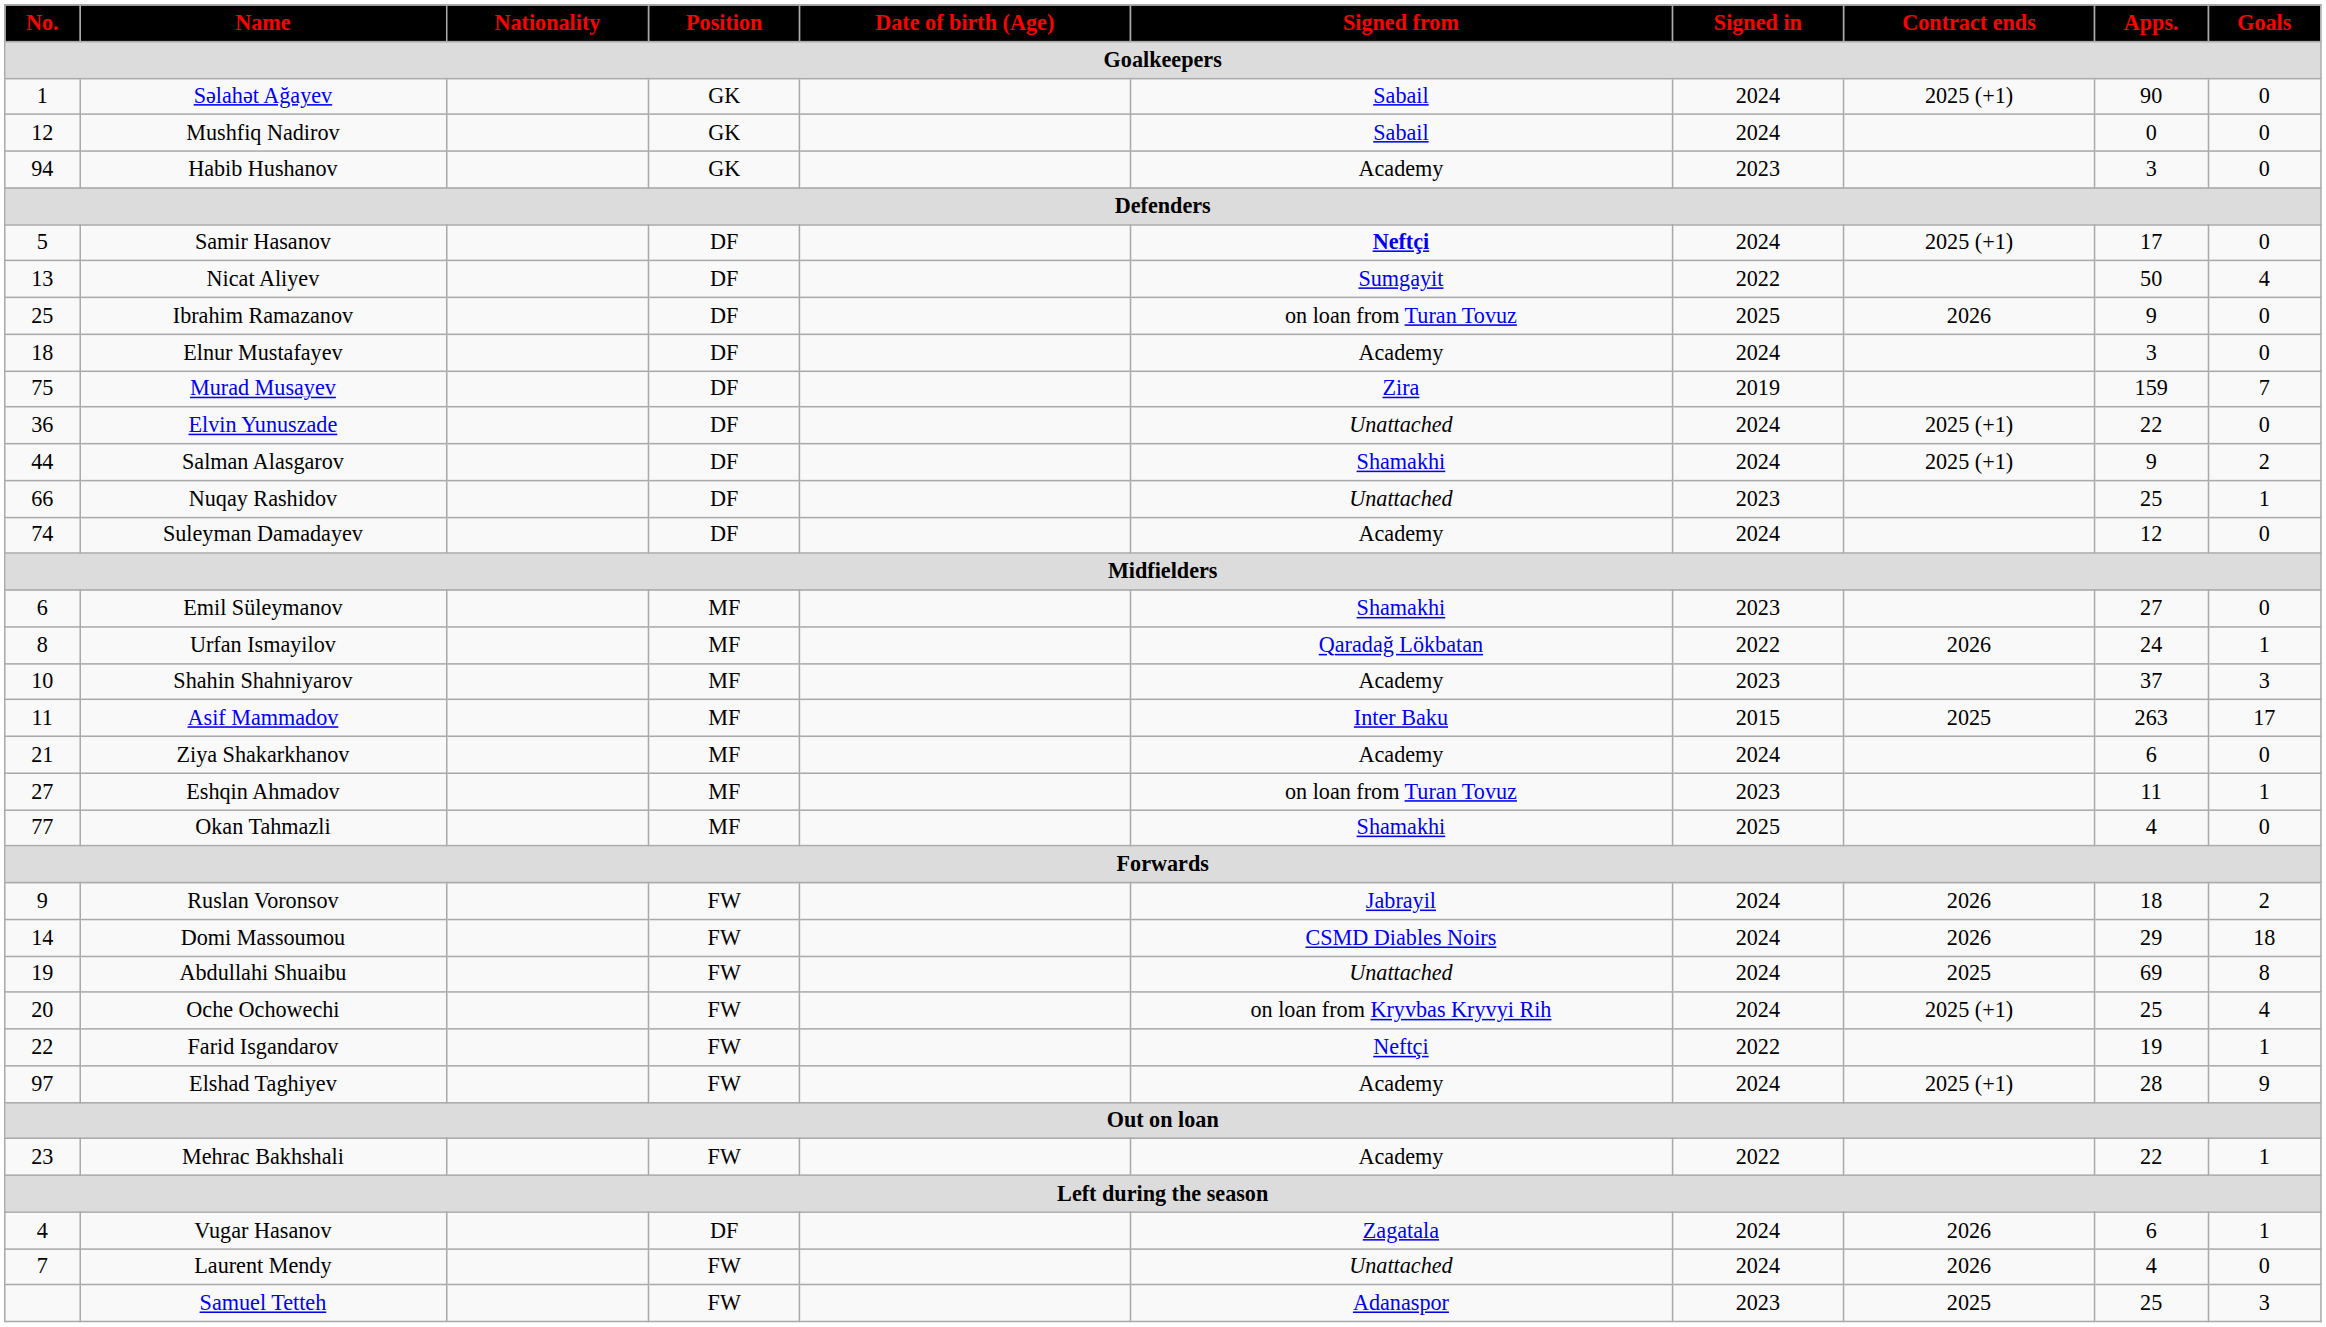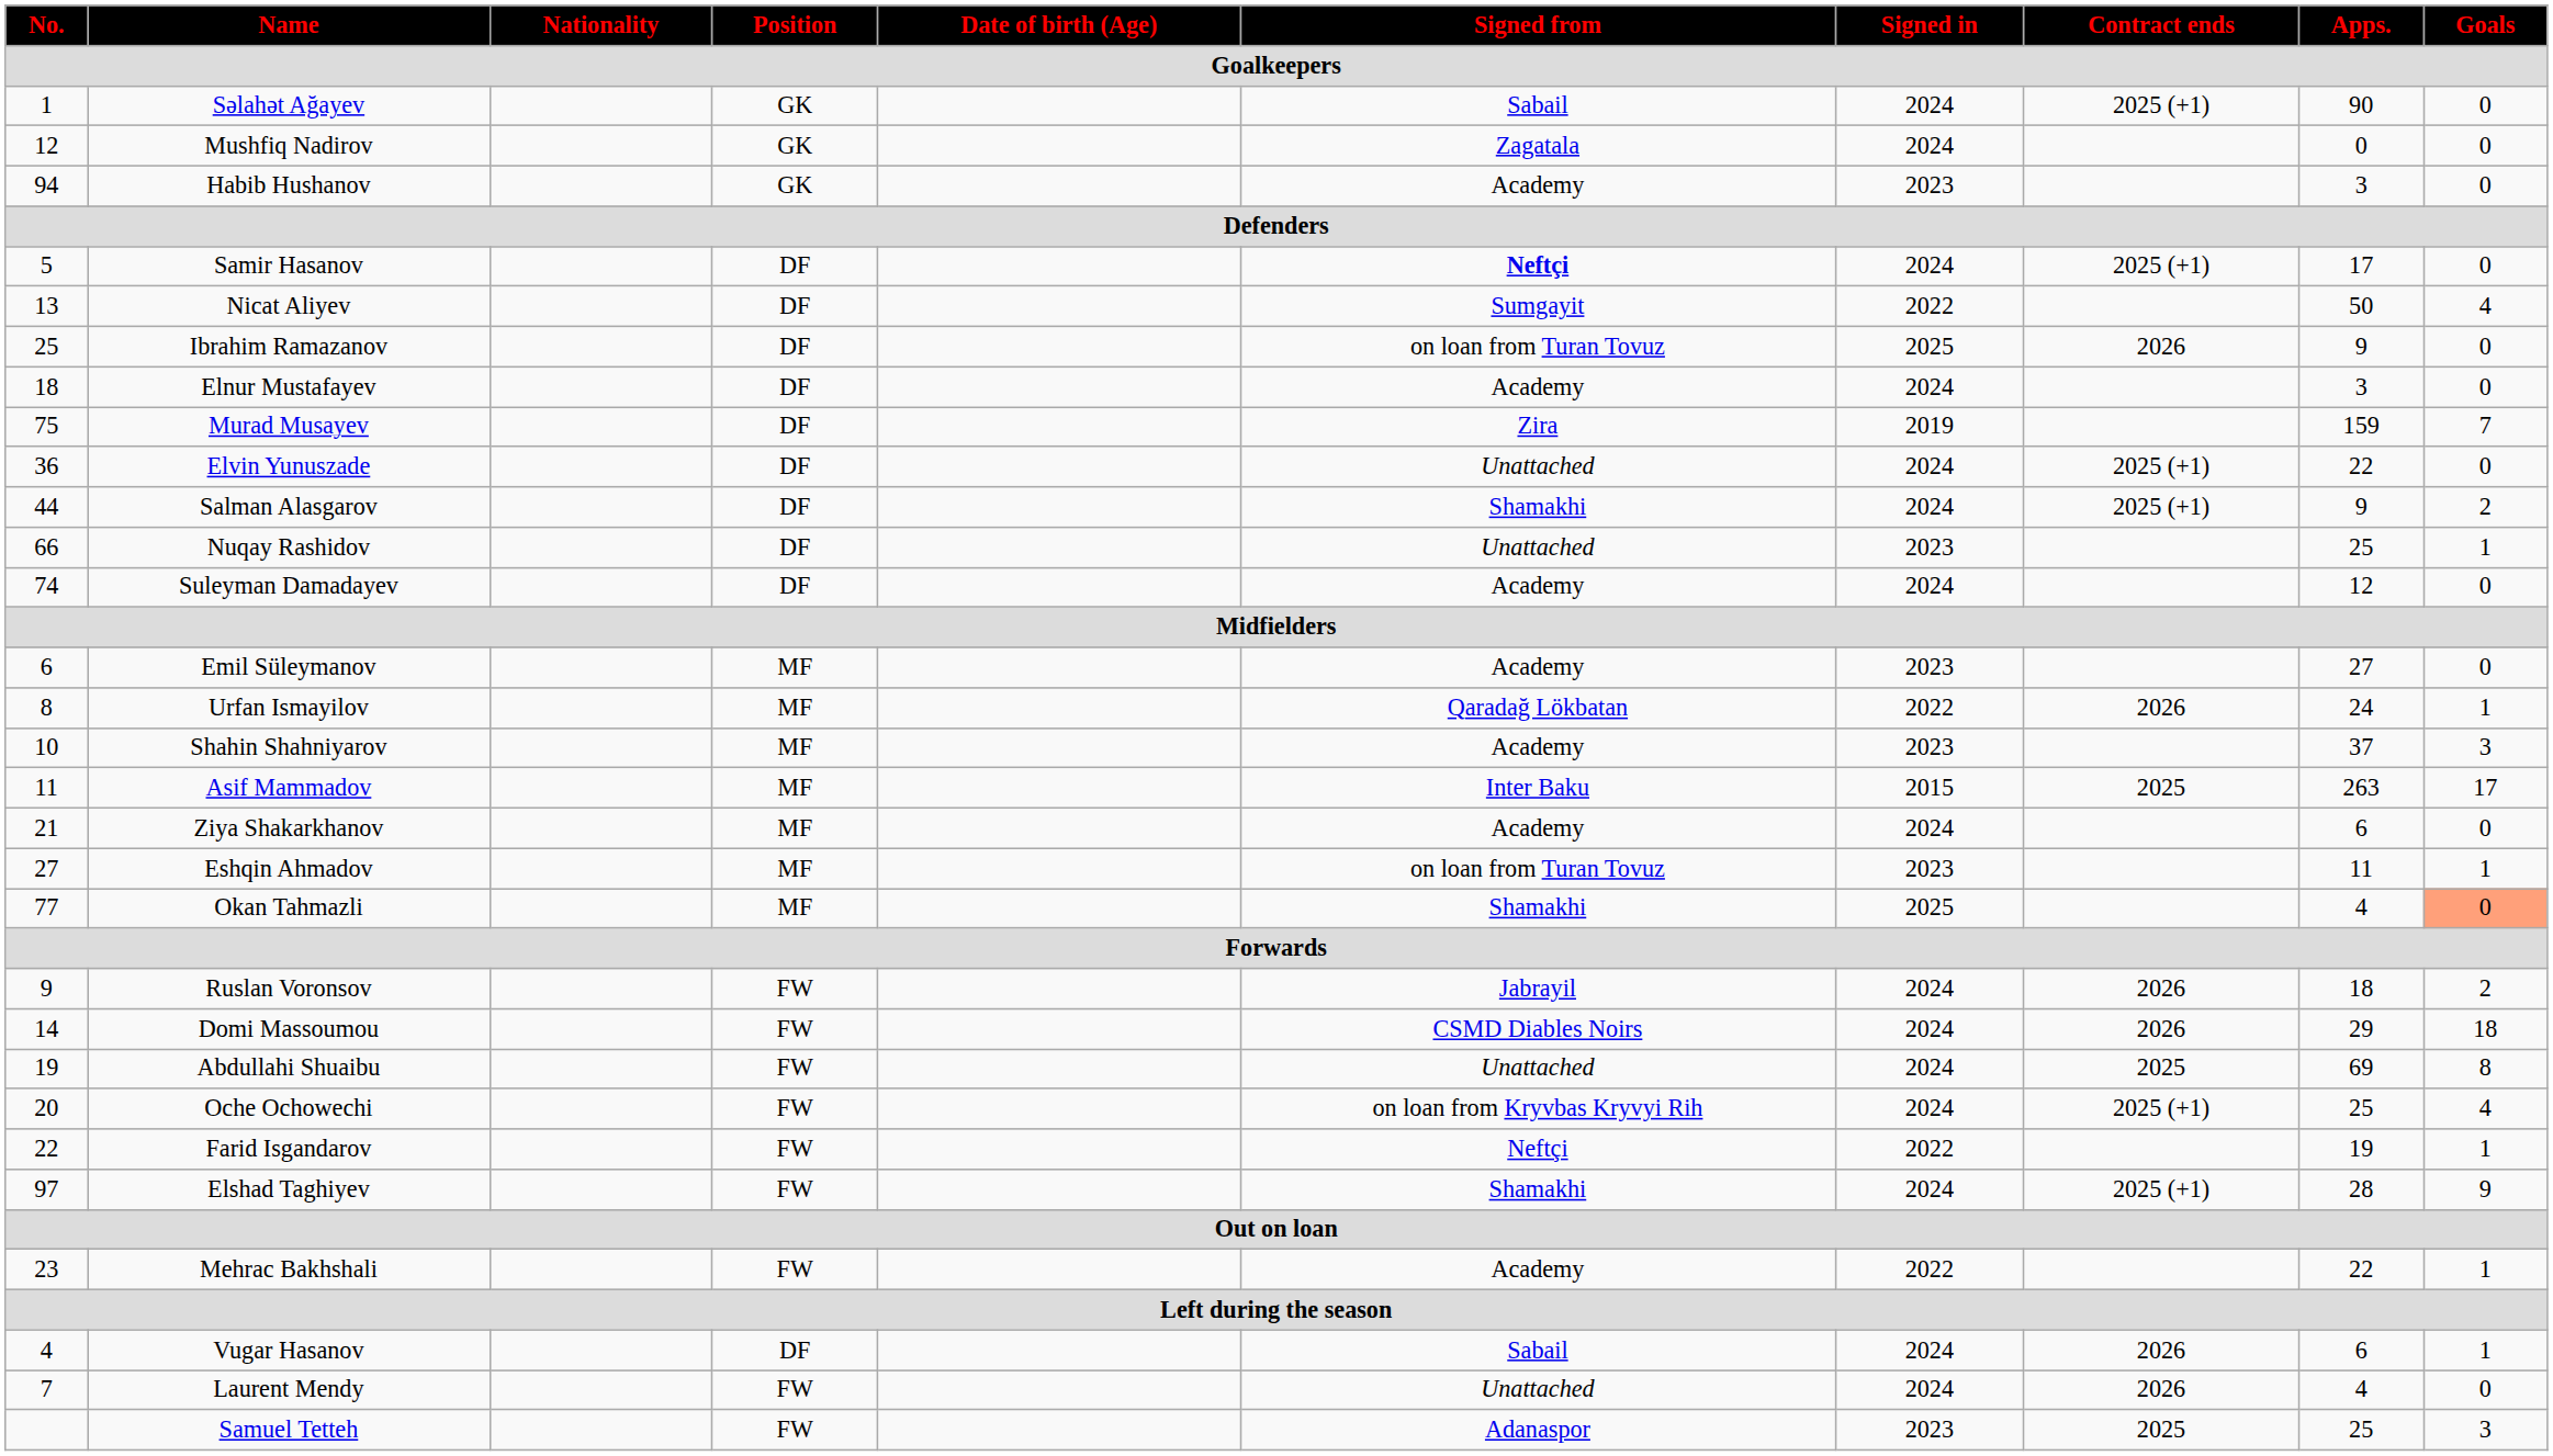Mushfiq Nadirov | Signed from: Sabail -> Zagatala
Emil Süleymanov | Signed from: Shamakhi -> Academy
Okan Tahmazli | Goals: no background -> lightsalmon background
Elshad Taghiyev | Signed from: Academy -> Shamakhi
Vugar Hasanov | Signed from: Zagatala -> Sabail
